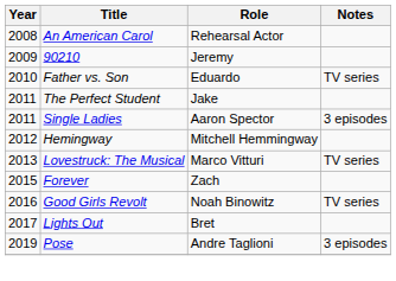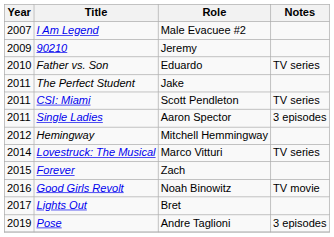+ row: 2007 | I Am Legend | Male Evacuee #2
- row: 2008 | An American Carol | Rehearsal Actor
+ row: 2011 | CSI: Miami | Scott Pendleton | TV series
Lovestruck: The Musical | Year: 2013 -> 2014
Good Girls Revolt | Notes: TV series -> TV movie
